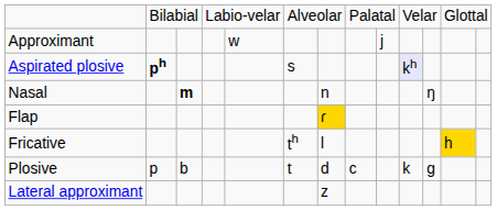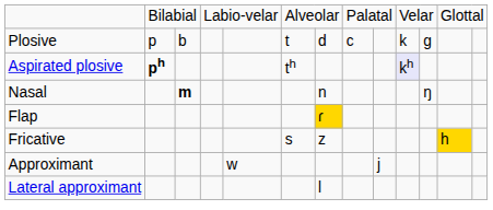rows swapped: Plosive <-> Approximant
Aspirated plosive | column 6: s -> th
Fricative | column 6: th -> s
Fricative | column 7: l -> z
Lateral approximant | column 7: z -> l
